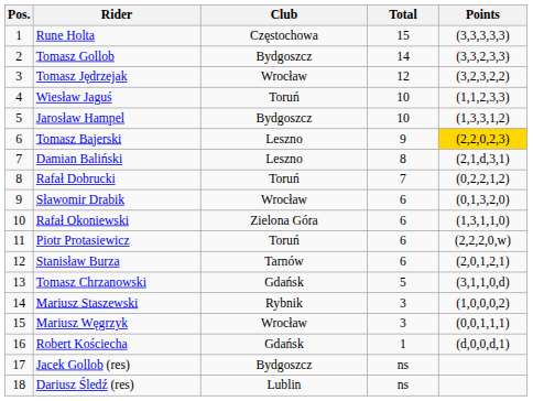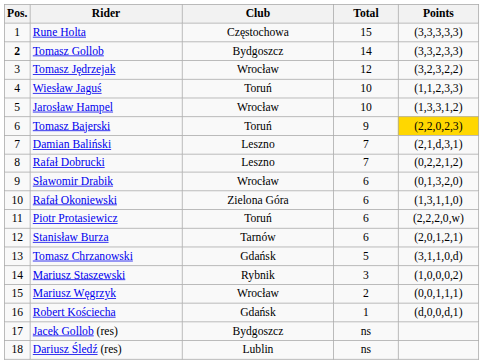Tomasz Gollob | Pos.: normal -> bold
Jarosław Hampel | Club: Bydgoszcz -> Wrocław
Tomasz Bajerski | Club: Leszno -> Toruń
Damian Baliński | Total: 8 -> 7
Rafał Dobrucki | Club: Toruń -> Leszno
Mariusz Węgrzyk | Total: 3 -> 2
